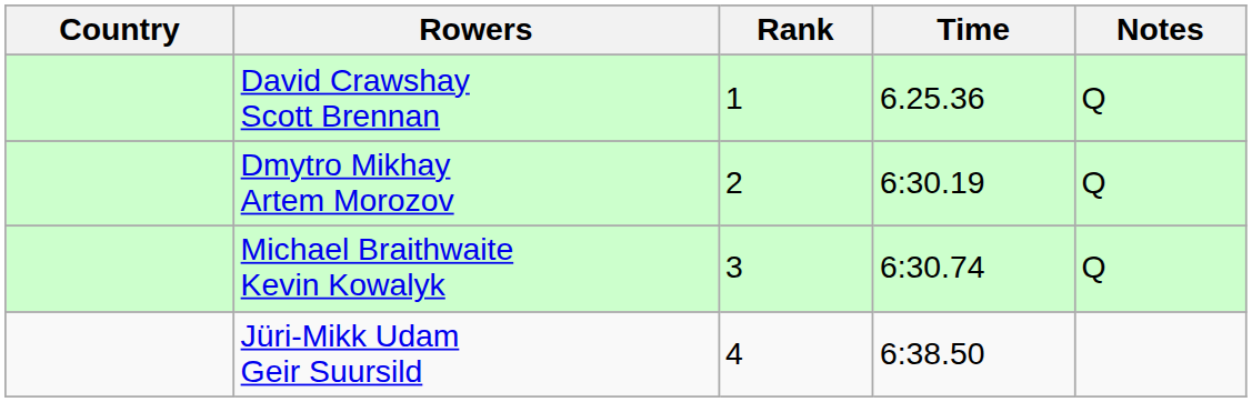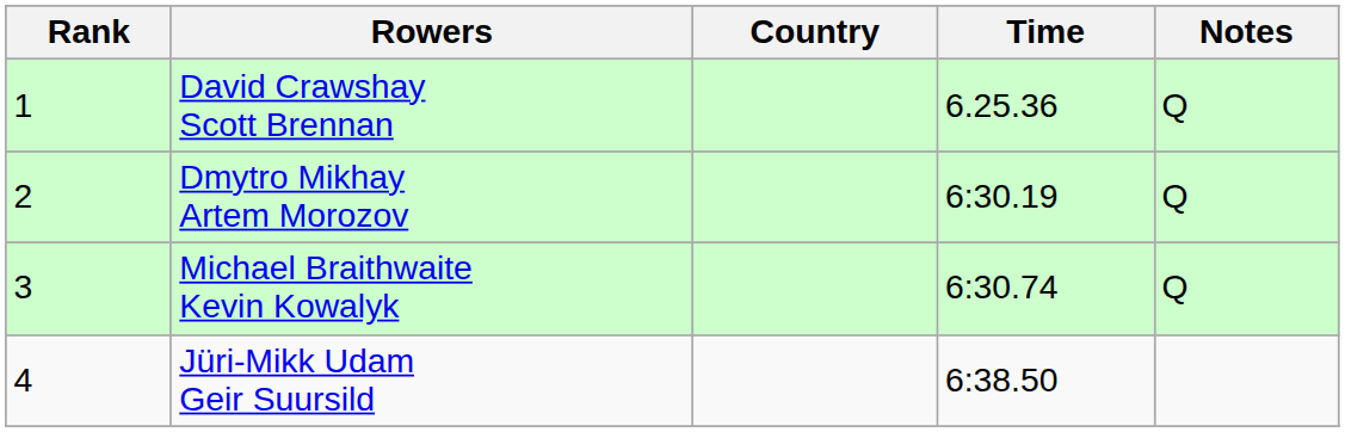columns swapped: Rank <-> Country
